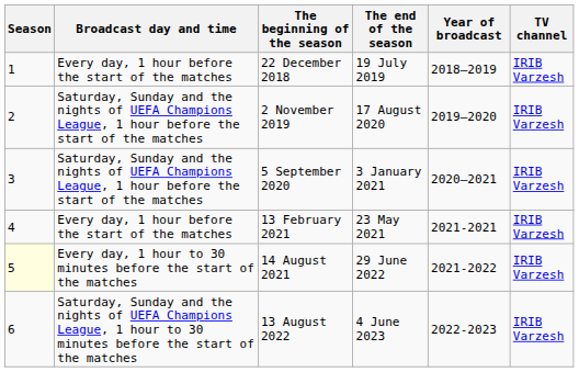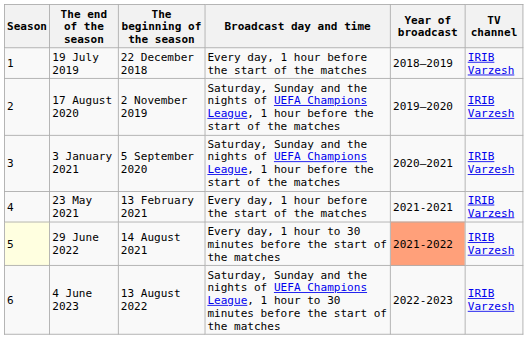columns swapped: Broadcast day and time <-> The end of the season
14 August 2021 | Year of broadcast: no background -> lightsalmon background
